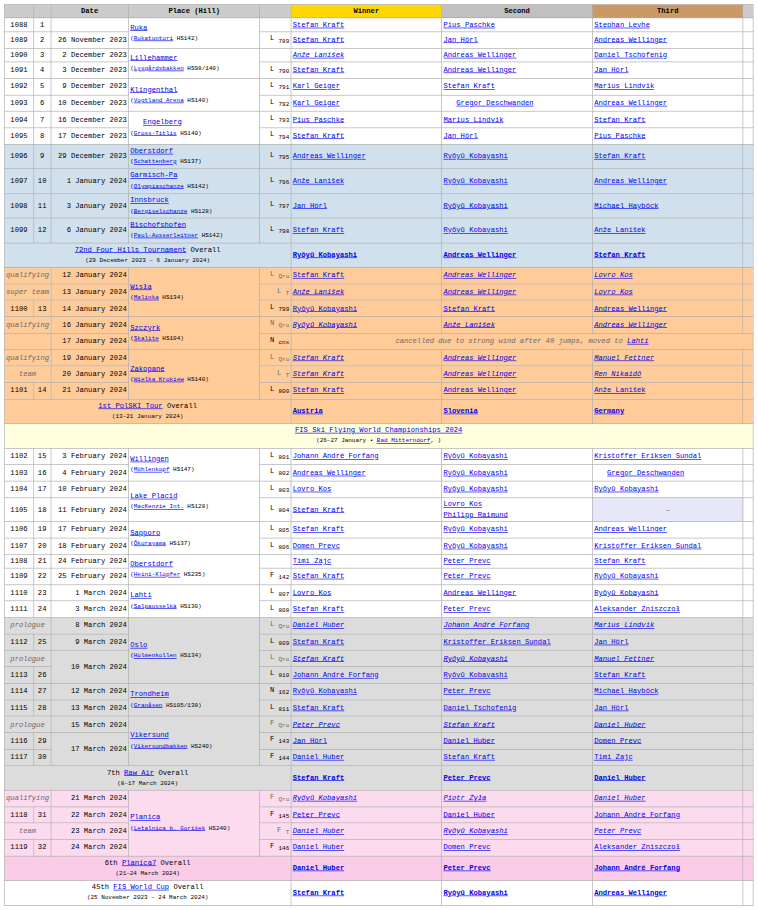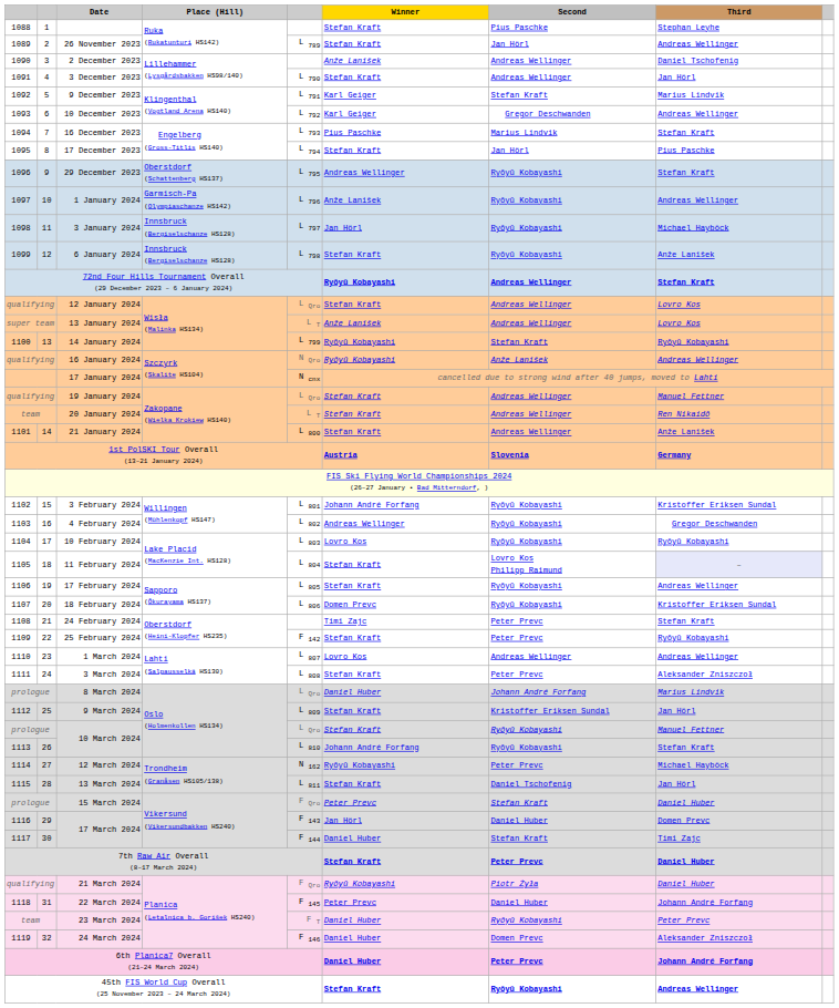6 January 2024 | Place (Hill): Bischofshofen (Paul-Ausserleitner HS142) -> Innsbruck (Bergiselschanze HS128)
14 January 2024 | Third: Andreas Wellinger -> Ryōyū Kobayashi
1 March 2024 | Third: Ryōyū Kobayashi -> Andreas Wellinger
